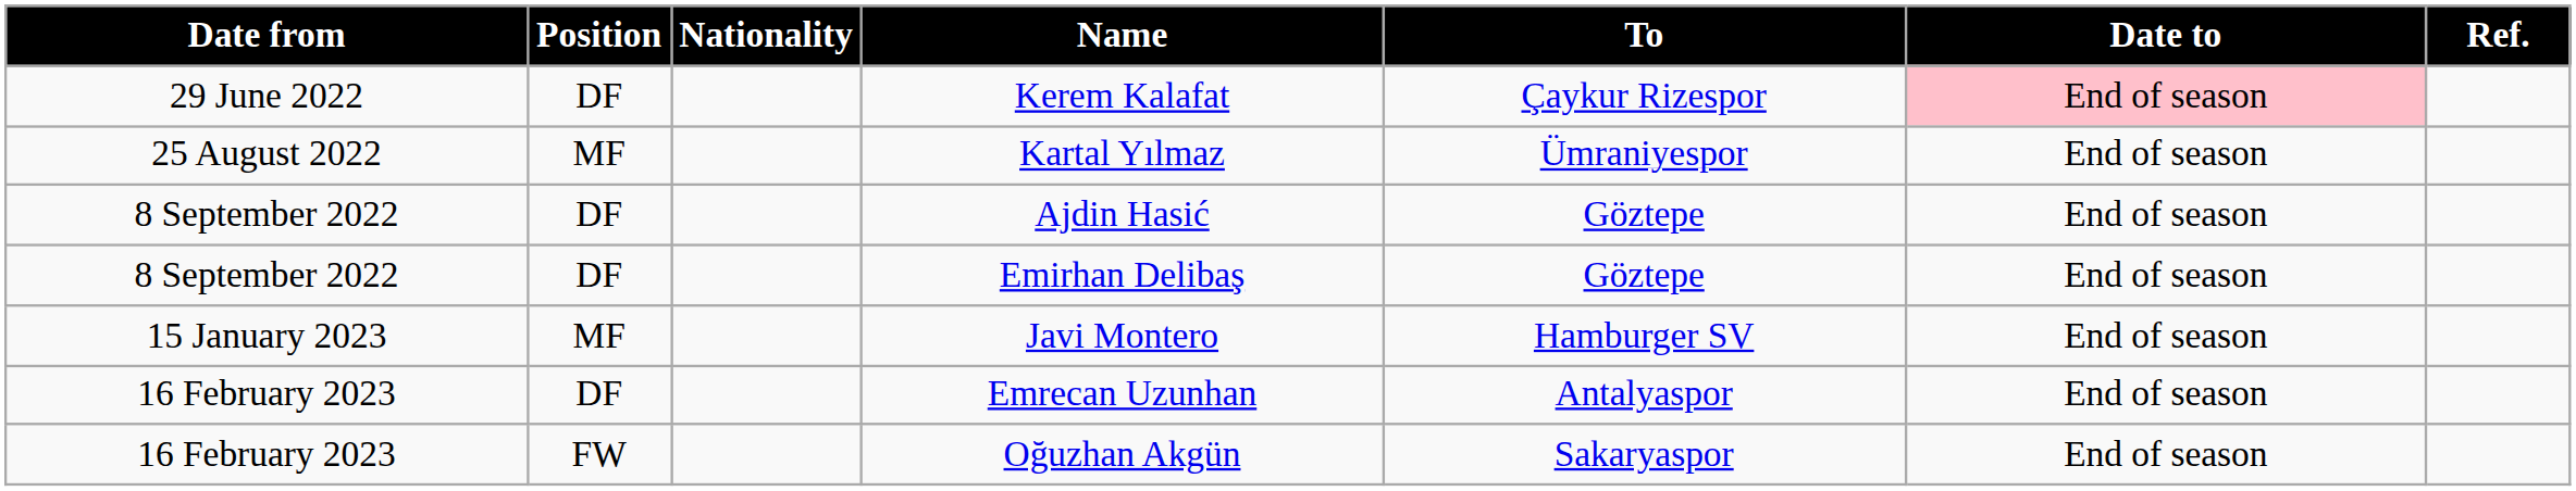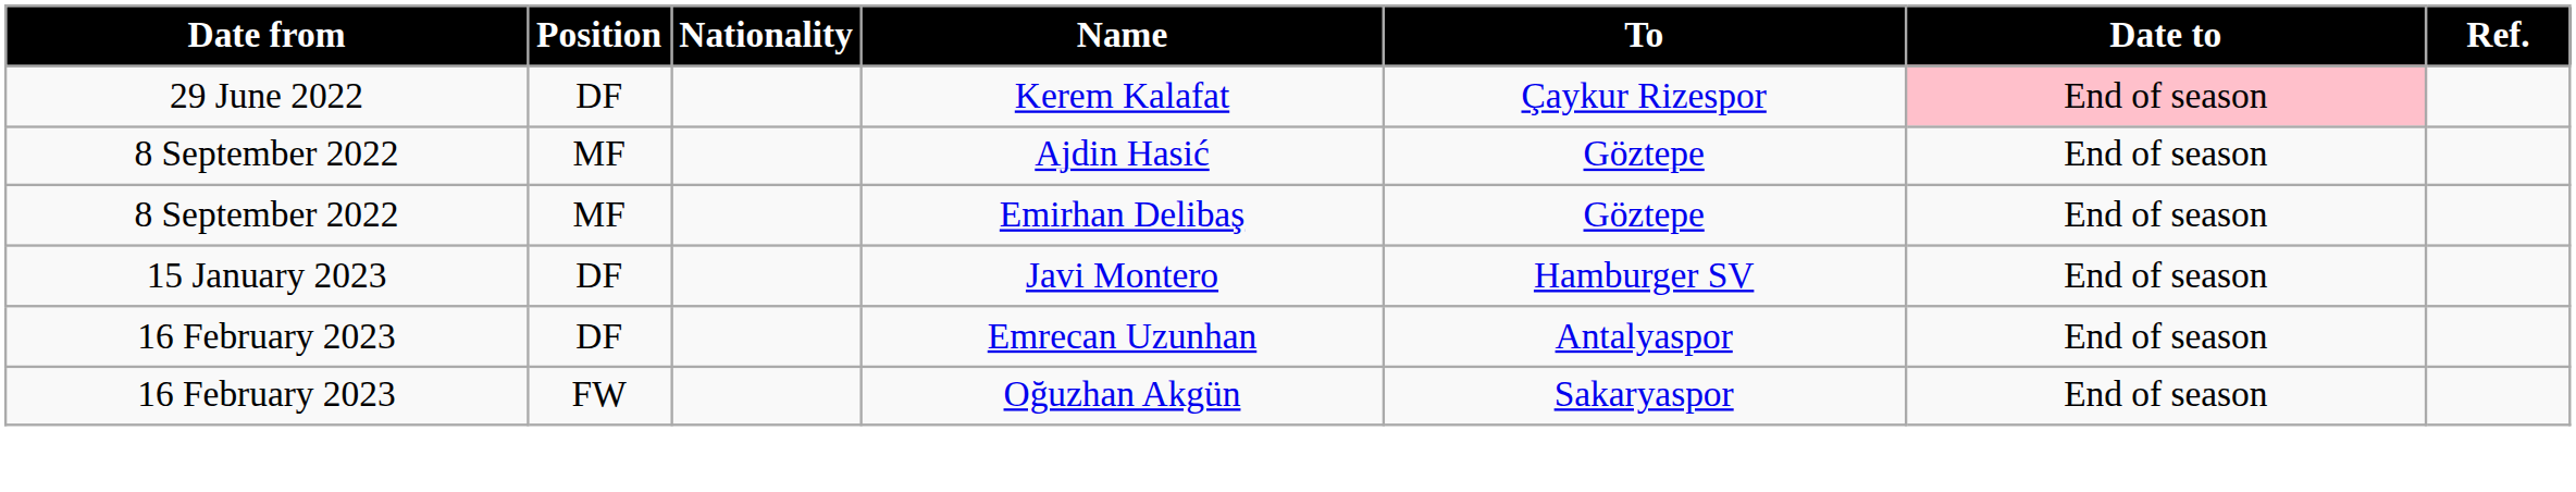- row: 25 August 2022 | MF | Kartal Yılmaz | Ümraniyespor | End of season
Ajdin Hasić | Position: DF -> MF
Emirhan Delibaş | Position: DF -> MF
Javi Montero | Position: MF -> DF
